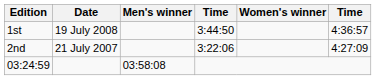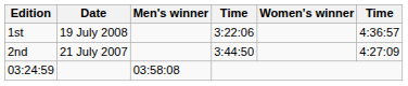1st | column 4: 3:44:50 -> 3:22:06
2nd | column 4: 3:22:06 -> 3:44:50
